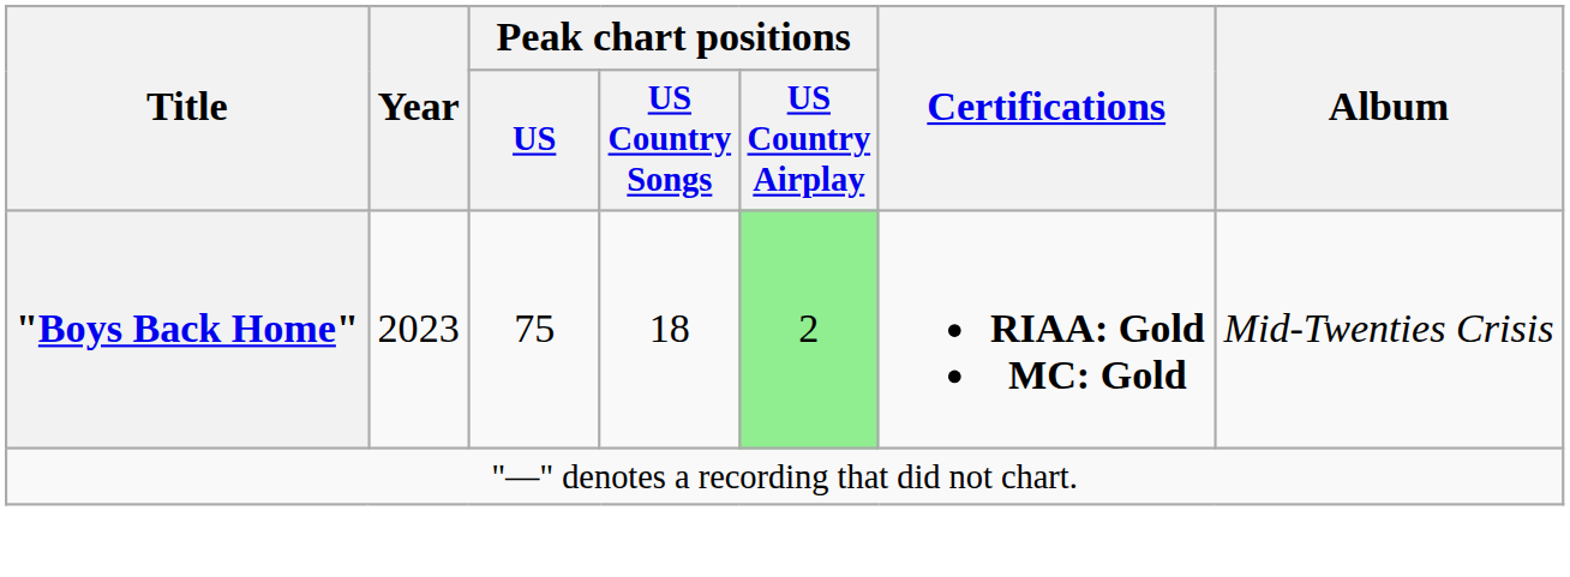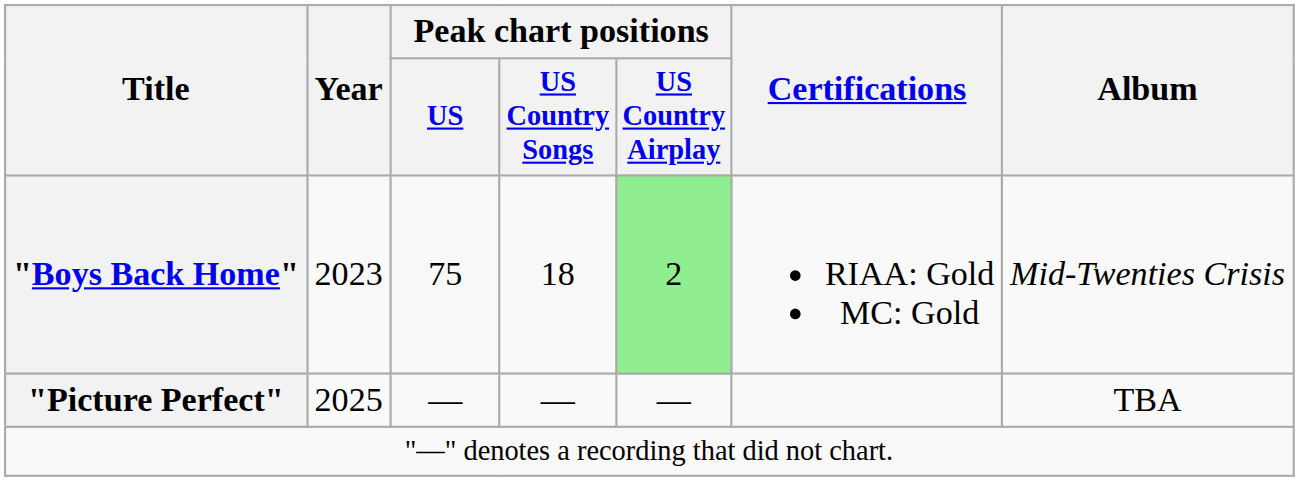"Boys Back Home" | Certifications: bold -> normal
+ row: "Picture Perfect" | 2025 | — | — | — | TBA
